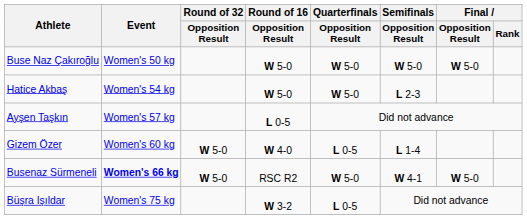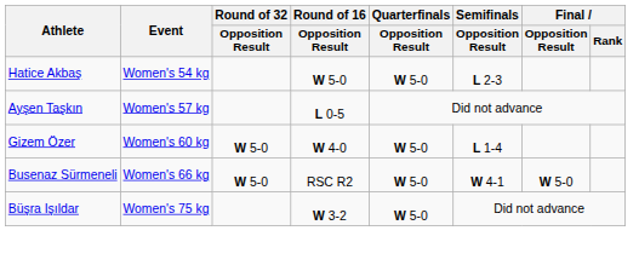- row: Buse Naz Çakıroğlu | Women's 50 kg | W 5-0 | W 5-0 | W 5-0 | W 5-0
Gizem Özer | Quarterfinals / Opposition Result: L 0-5 -> W 5-0
Busenaz Sürmeneli | Event: bold -> normal
Büşra Işıldar | Quarterfinals / Opposition Result: L 0-5 -> W 5-0
